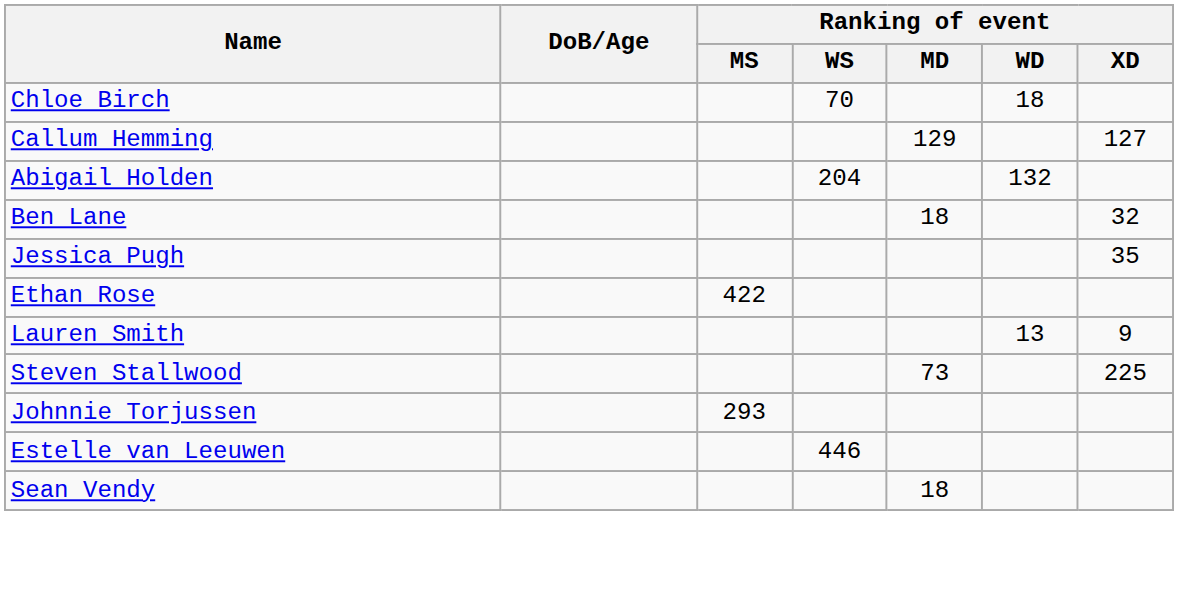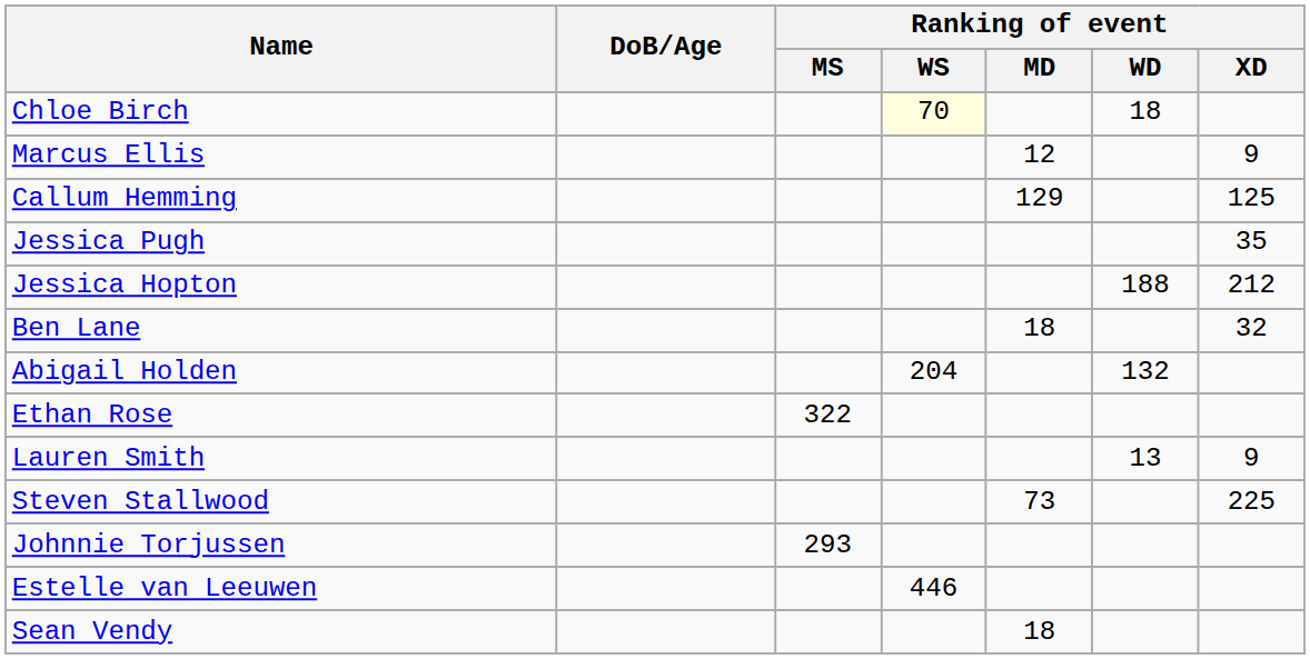Chloe Birch | Ranking of event / WS: no background -> lightyellow background
+ row: Marcus Ellis | 12 | 9
Callum Hemming | Ranking of event / XD: 127 -> 125
rows swapped: Abigail Holden <-> Jessica Pugh
+ row: Jessica Hopton | 188 | 212
Ethan Rose | Ranking of event / MS: 422 -> 322
